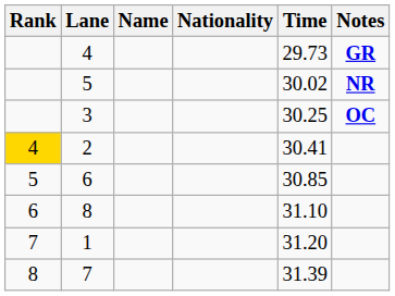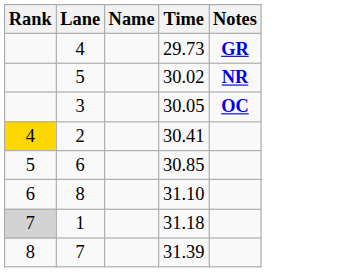- column: Nationality
3 | Time: 30.25 -> 30.05
1 | Rank: no background -> lightgrey background
1 | Time: 31.20 -> 31.18
